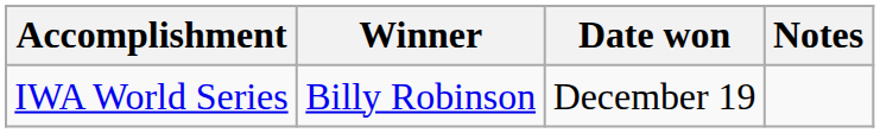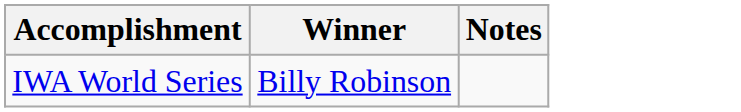- column: Date won | December 19
